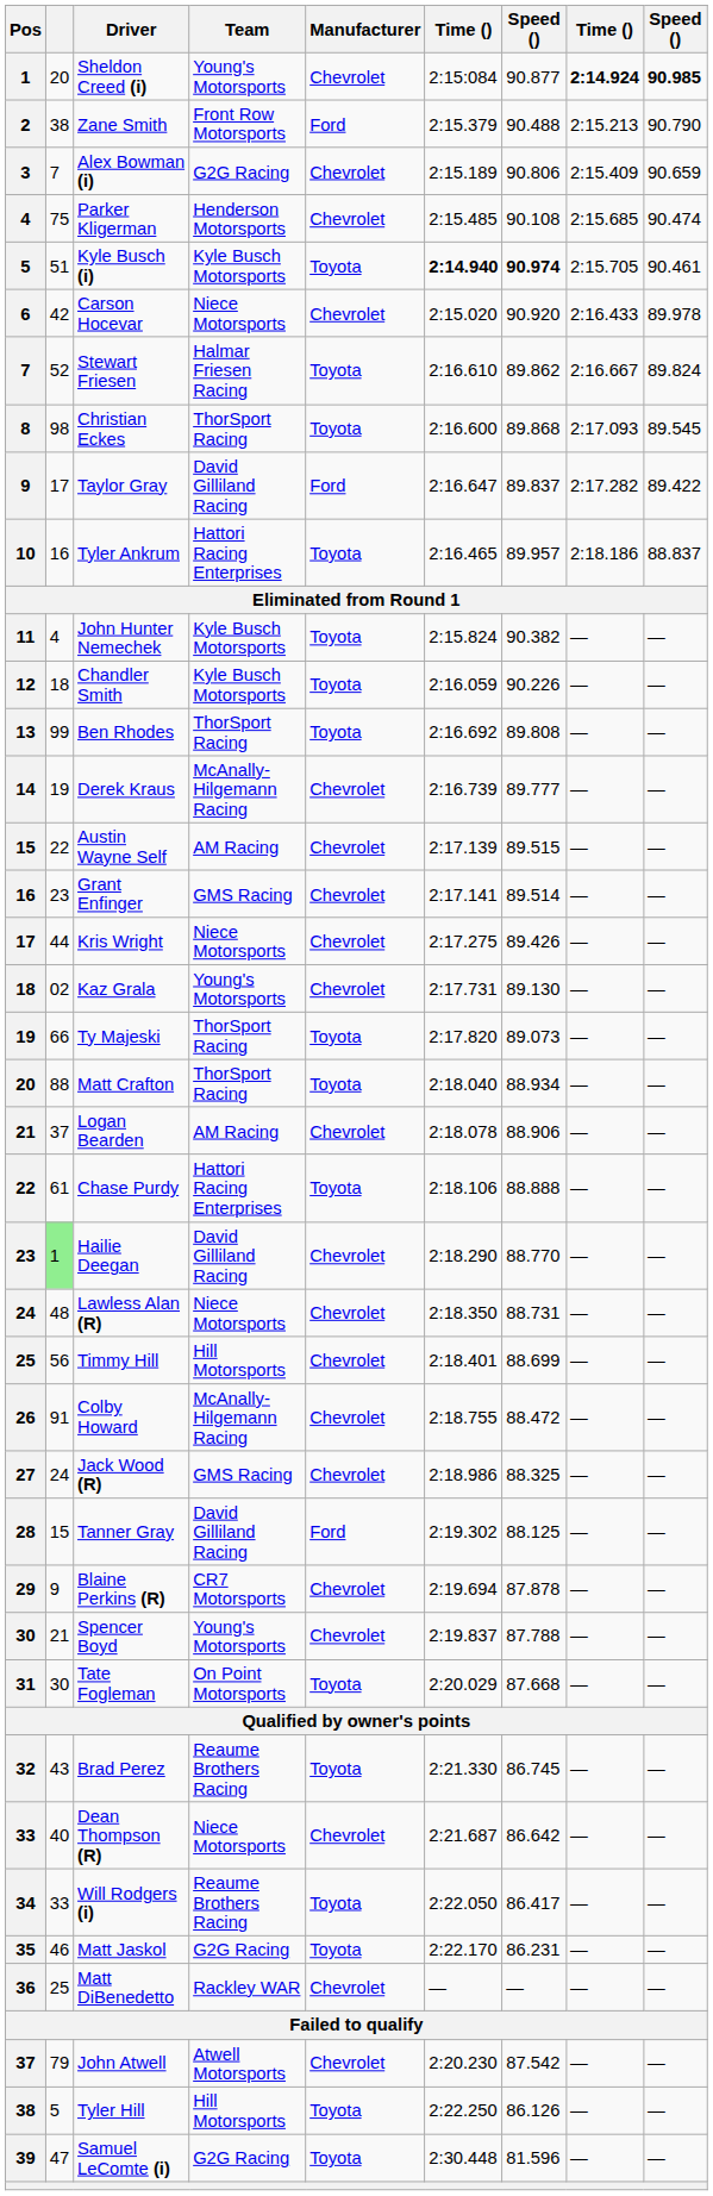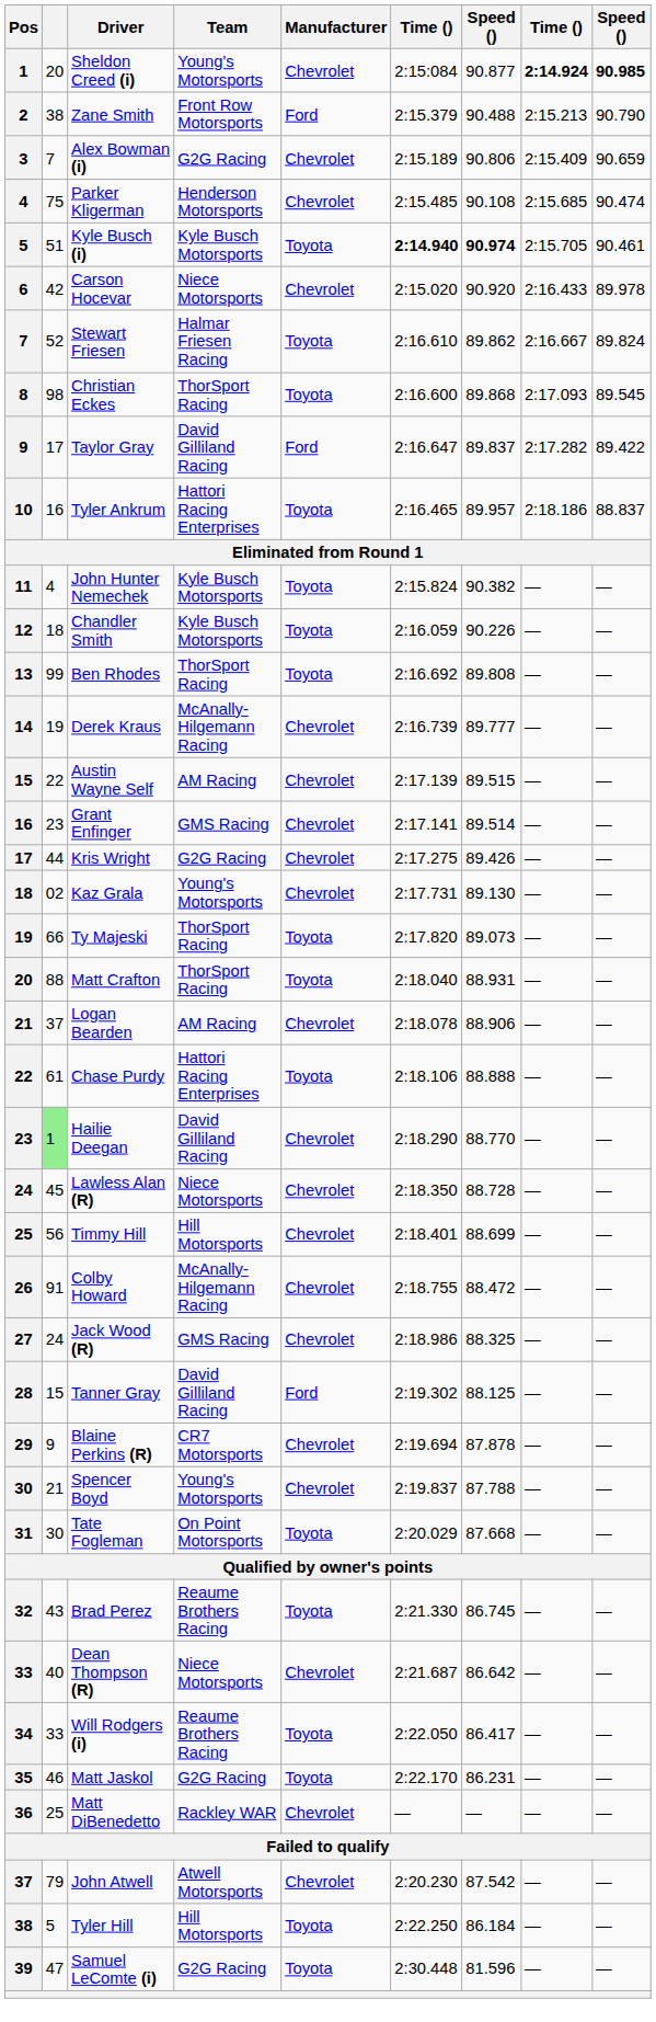Kris Wright | Team: Niece Motorsports -> G2G Racing
Matt Crafton | column 7: 88.934 -> 88.931
Lawless Alan (R) | column 2: 48 -> 45
Lawless Alan (R) | column 7: 88.731 -> 88.728
Tyler Hill | column 7: 86.126 -> 86.184
